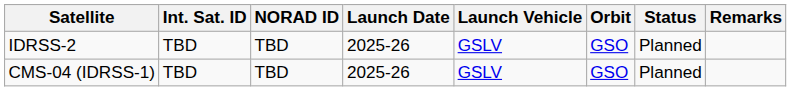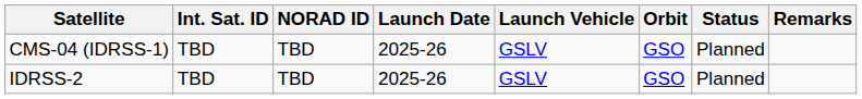rows swapped: CMS-04 (IDRSS-1) <-> IDRSS-2
